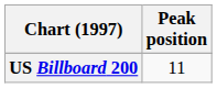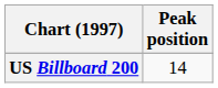US Billboard 200 | Peak position: 11 -> 14
